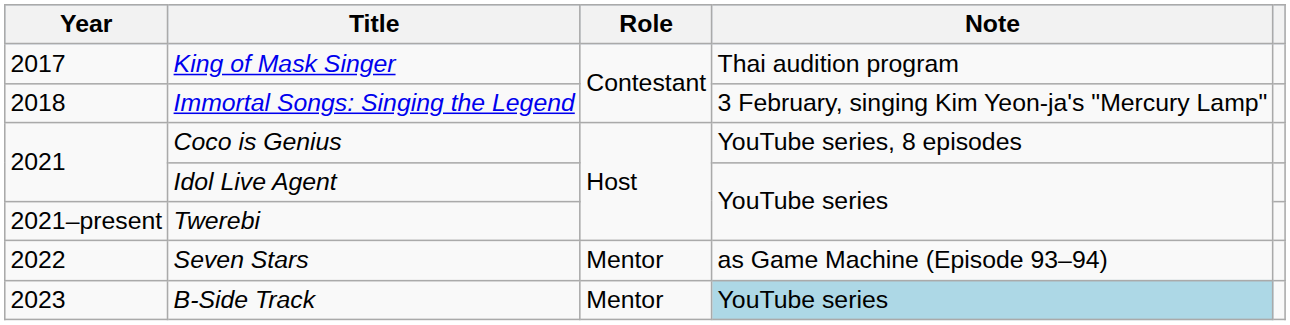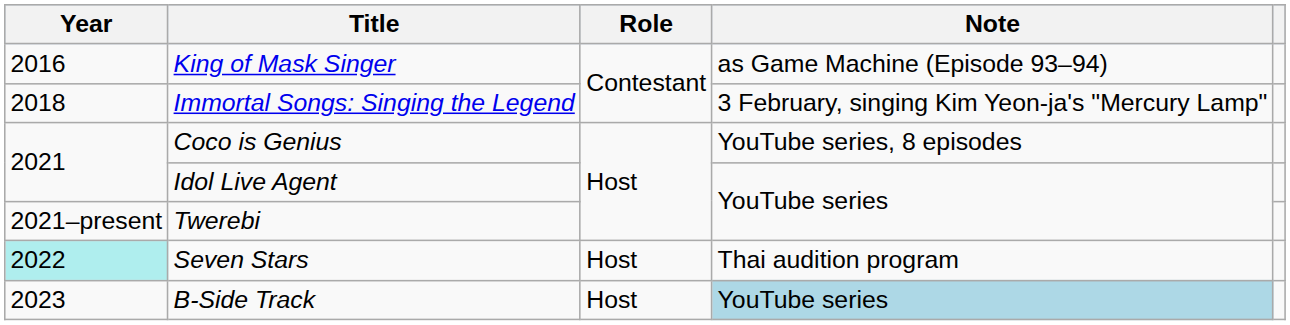King of Mask Singer | Year: 2017 -> 2016
King of Mask Singer | Note: Thai audition program -> as Game Machine (Episode 93–94)
Seven Stars | Year: no background -> paleturquoise background
Seven Stars | Role: Mentor -> Host
Seven Stars | Note: as Game Machine (Episode 93–94) -> Thai audition program
B-Side Track | Role: Mentor -> Host
